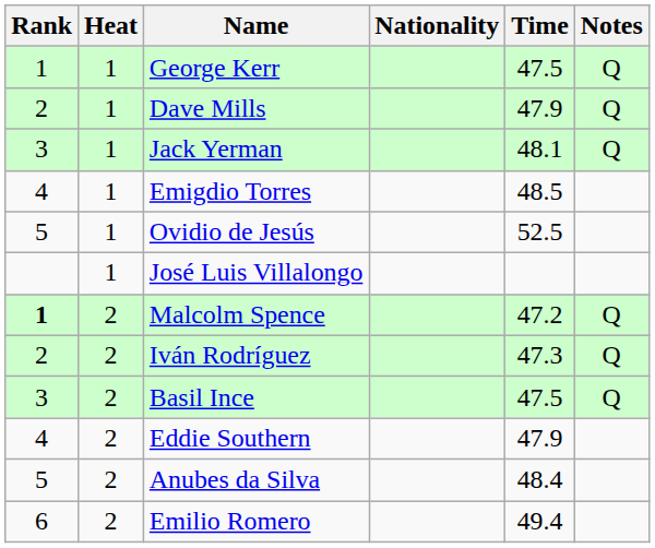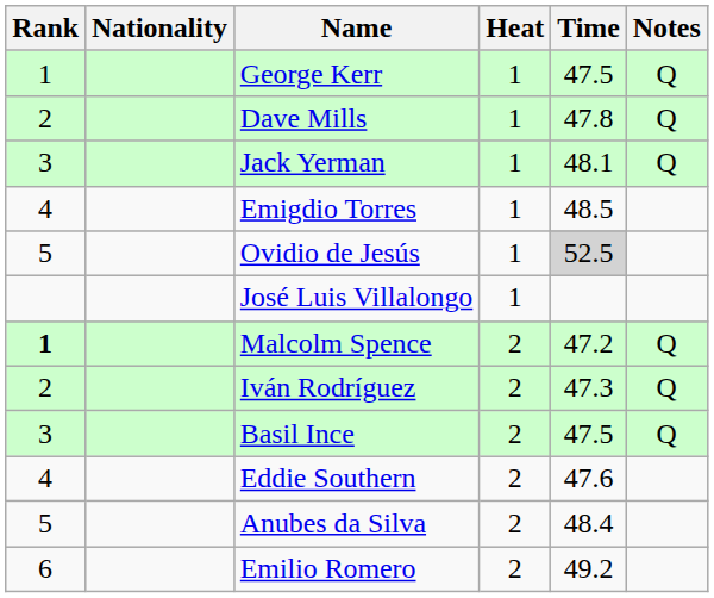columns swapped: Heat <-> Nationality
Dave Mills | Time: 47.9 -> 47.8
Ovidio de Jesús | Time: no background -> lightgrey background
Eddie Southern | Time: 47.9 -> 47.6
Emilio Romero | Time: 49.4 -> 49.2
